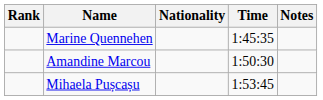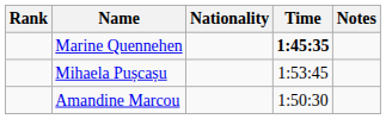Marine Quennehen | Time: normal -> bold
rows swapped: Amandine Marcou <-> Mihaela Pușcașu
